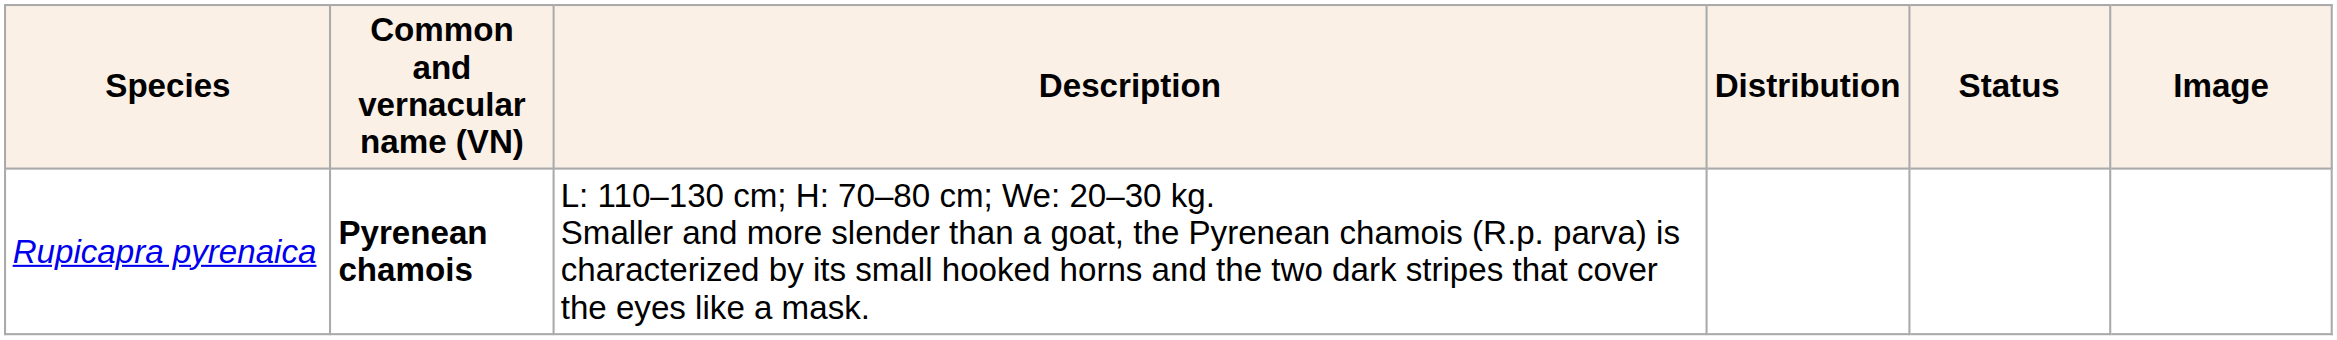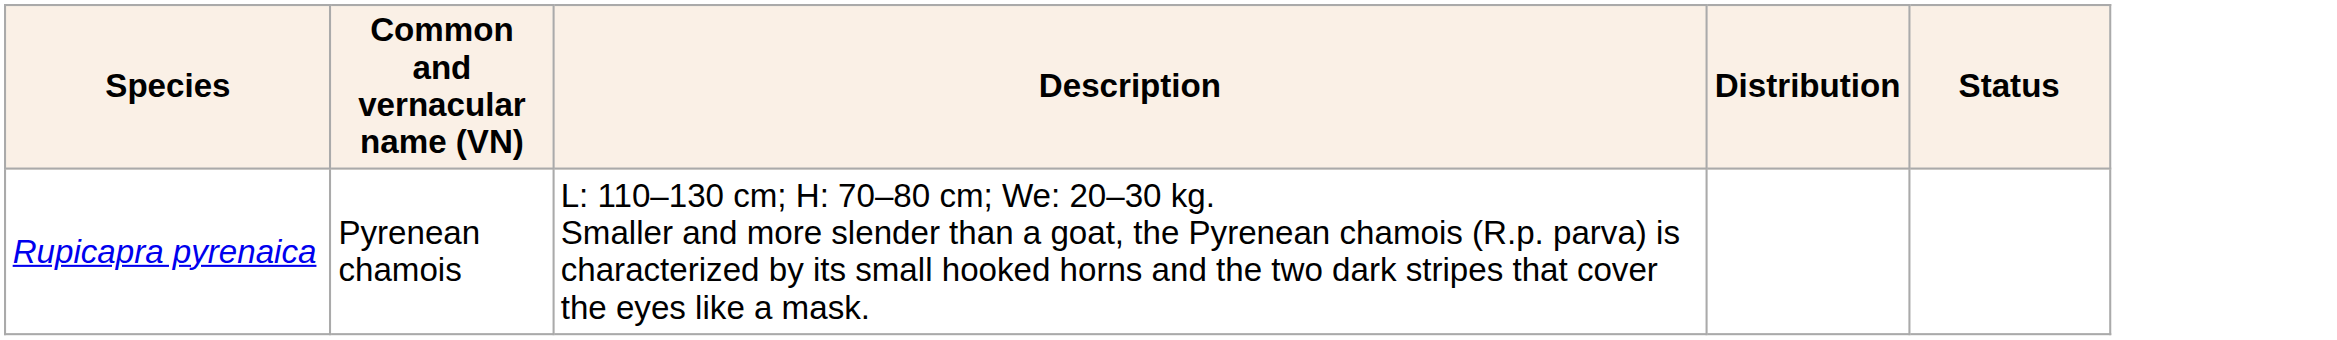- column: Image
Rupicapra pyrenaica | Common and vernacular name (VN): bold -> normal
